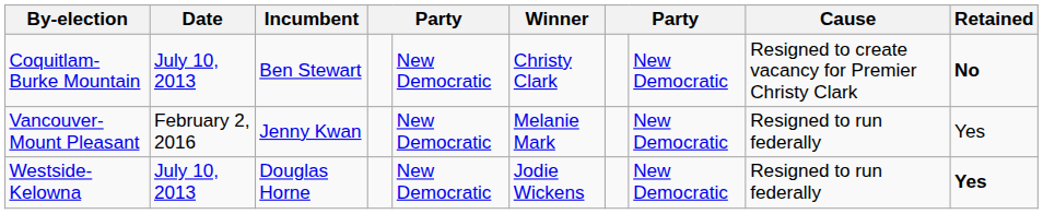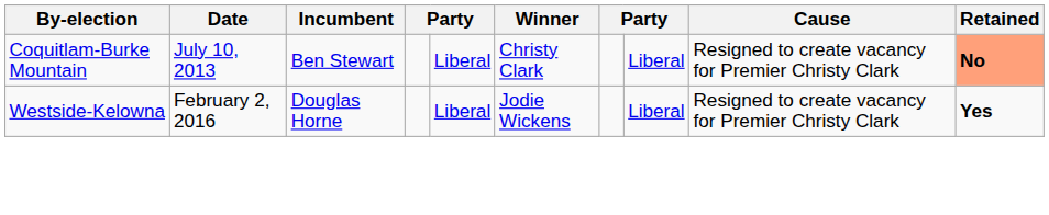Coquitlam-Burke Mountain | column 5: New Democratic -> Liberal
Coquitlam-Burke Mountain | column 8: New Democratic -> Liberal
Coquitlam-Burke Mountain | Retained: no background -> lightsalmon background
- row: Vancouver-Mount Pleasant | February 2, 2016 | Jenny Kwan | New Democratic | Melanie Mark | New Democratic | Resigned to run federally | Yes
Westside-Kelowna | Date: July 10, 2013 -> February 2, 2016
Westside-Kelowna | column 5: New Democratic -> Liberal
Westside-Kelowna | column 8: New Democratic -> Liberal
Westside-Kelowna | Cause: Resigned to run federally -> Resigned to create vacancy for Premier Christy Clark
